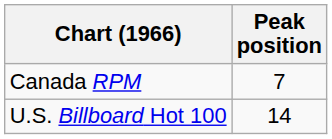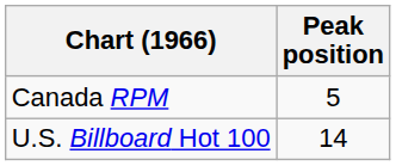Canada RPM | Peak position: 7 -> 5
